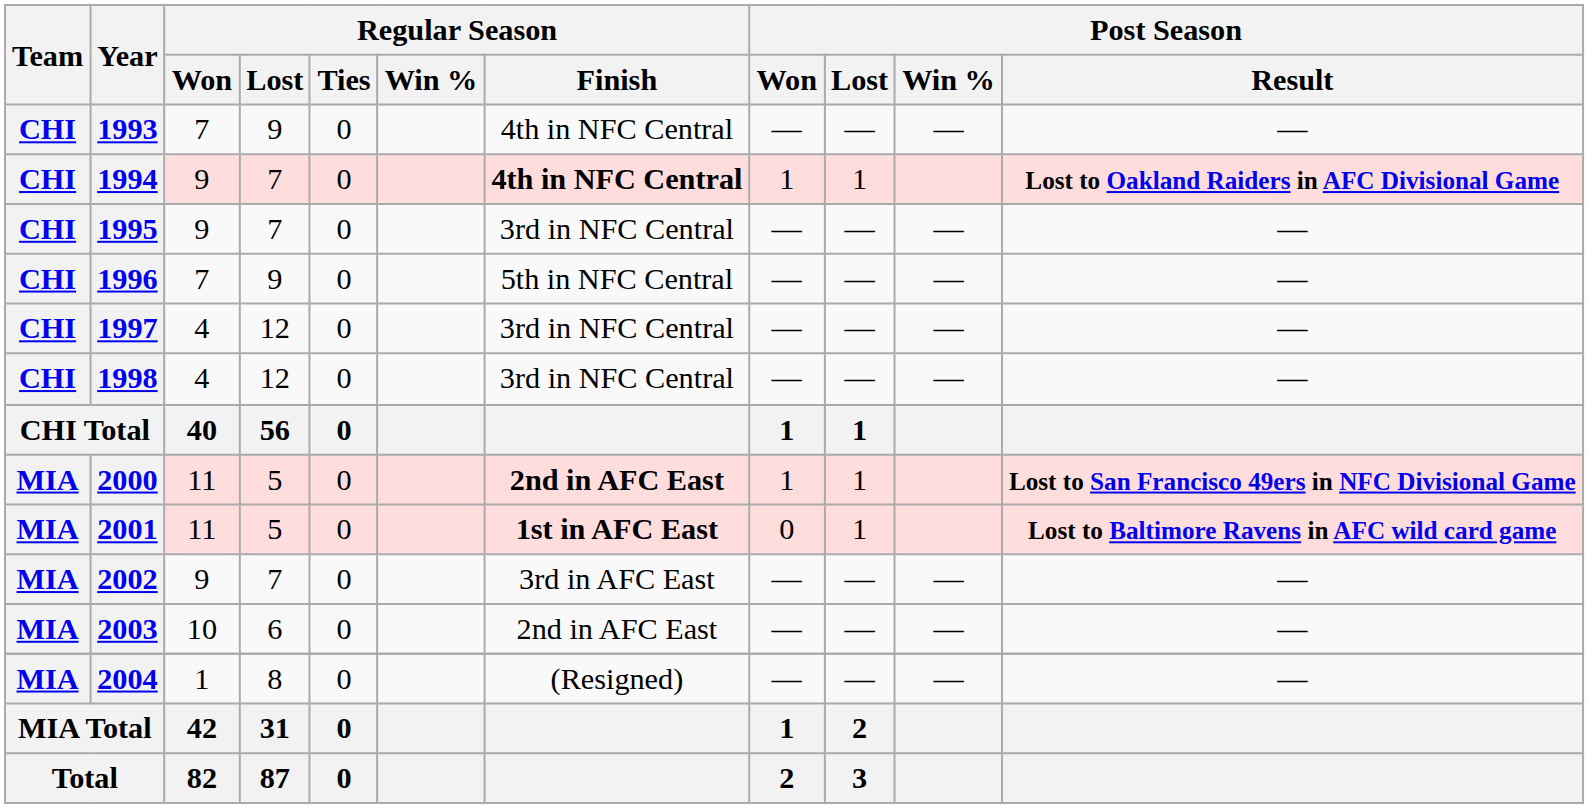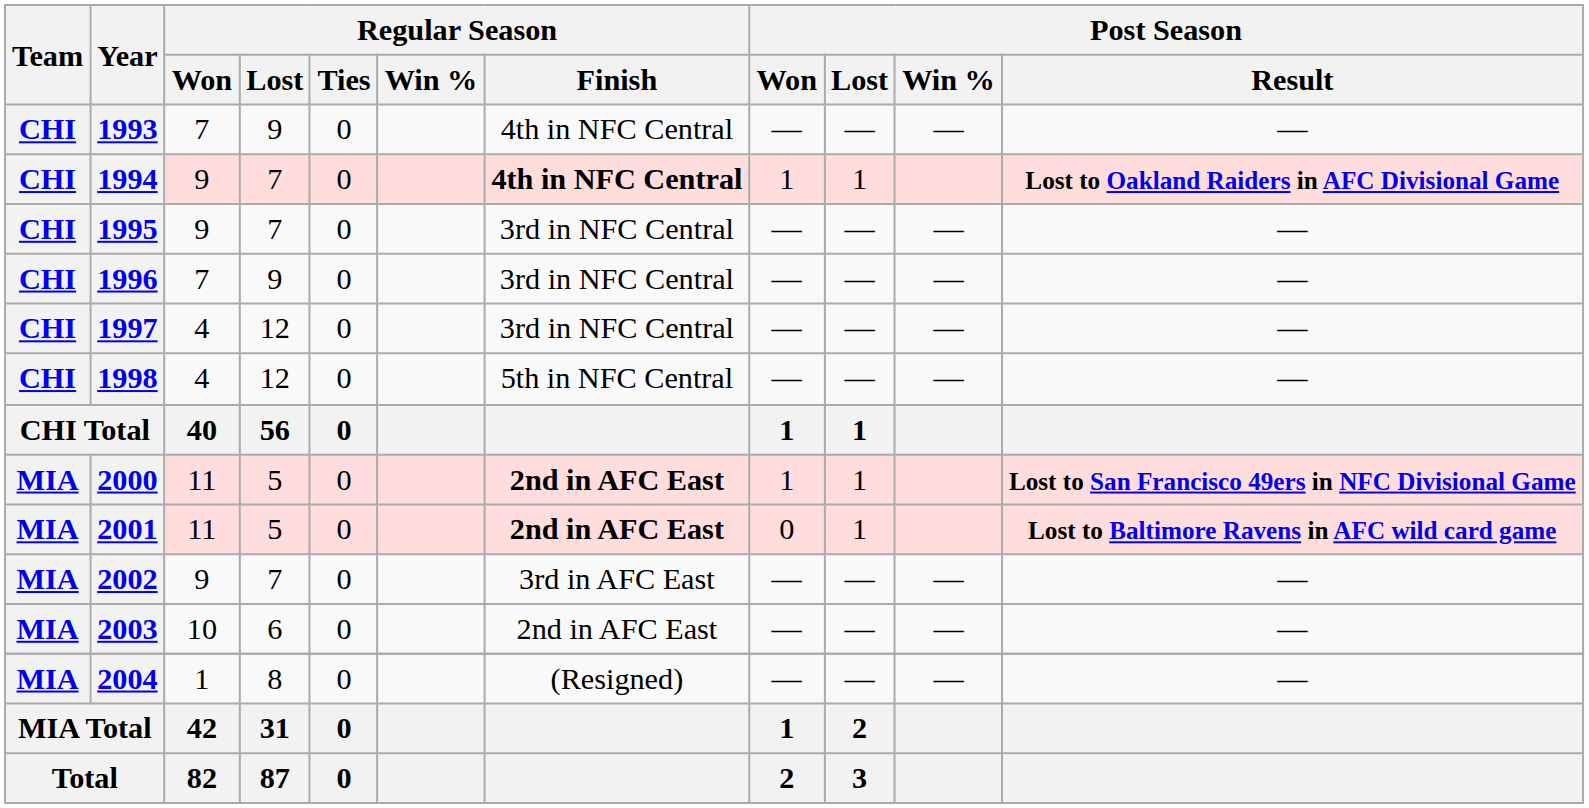1996 | Regular Season / Finish: 5th in NFC Central -> 3rd in NFC Central
1998 | Regular Season / Finish: 3rd in NFC Central -> 5th in NFC Central
2001 | Regular Season / Finish: 1st in AFC East -> 2nd in AFC East
